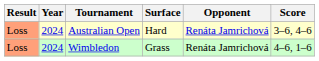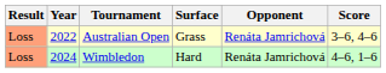Australian Open | Year: 2024 -> 2022
Australian Open | Surface: Hard -> Grass
Wimbledon | Surface: Grass -> Hard
